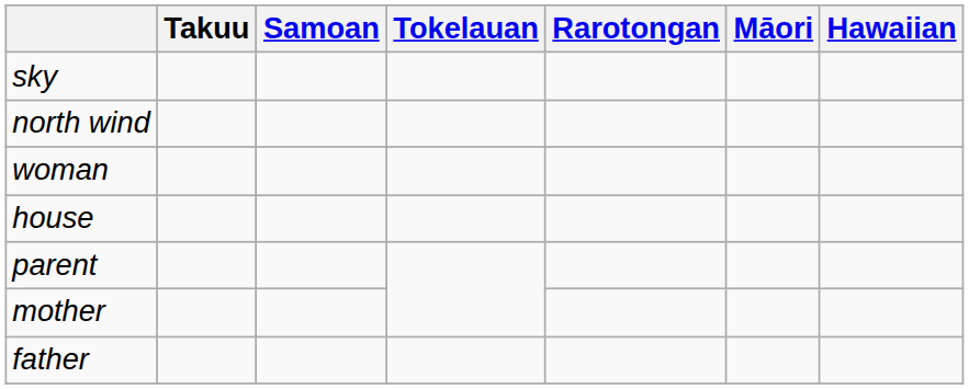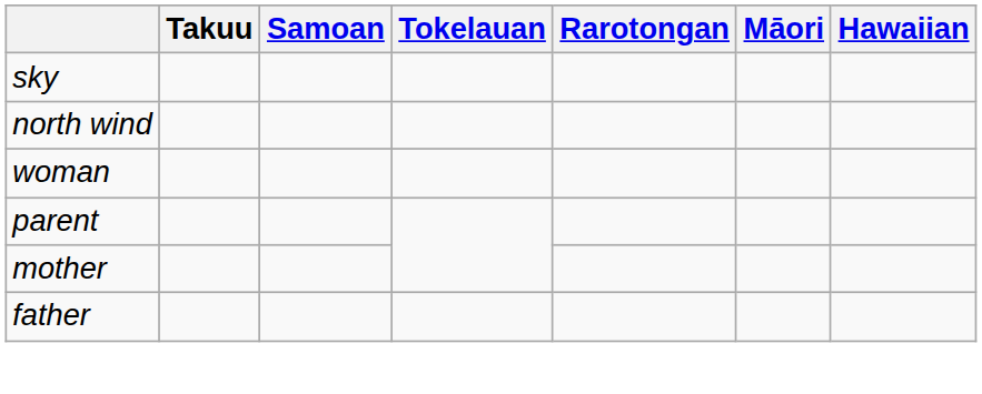- row: house
